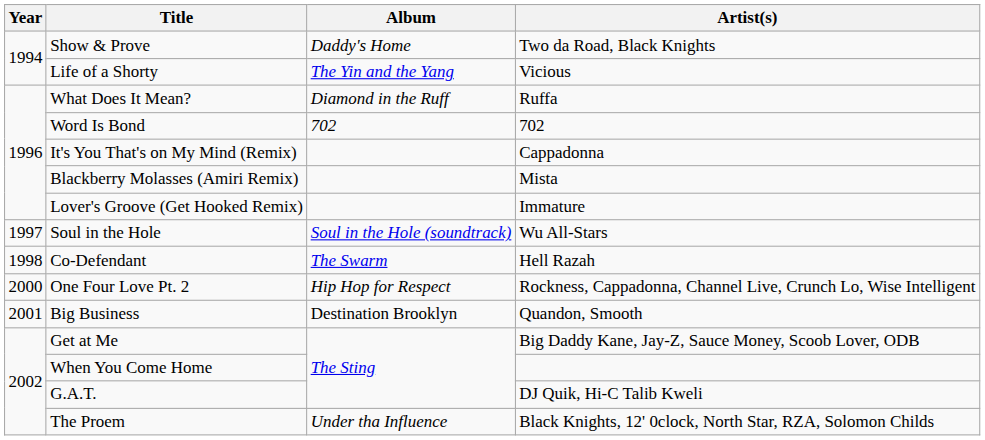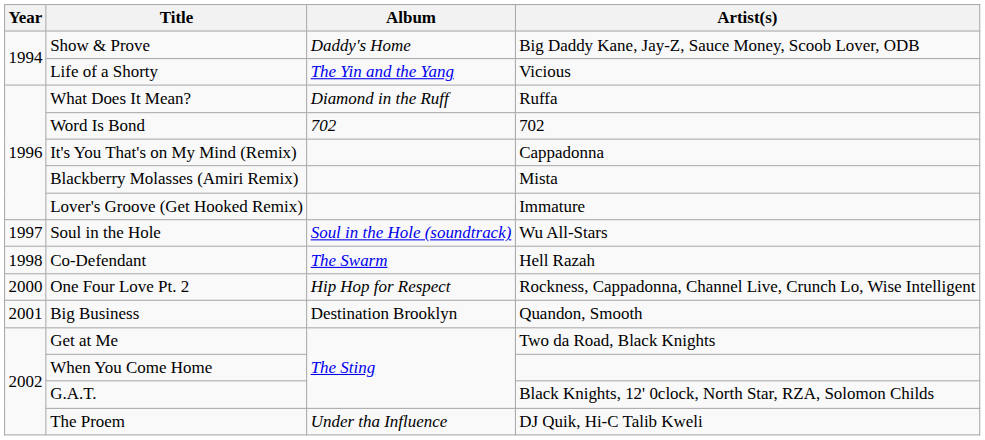Show & Prove | Artist(s): Two da Road, Black Knights -> Big Daddy Kane, Jay-Z, Sauce Money, Scoob Lover, ODB
Get at Me | Artist(s): Big Daddy Kane, Jay-Z, Sauce Money, Scoob Lover, ODB -> Two da Road, Black Knights
G.A.T. | Artist(s): DJ Quik, Hi-C Talib Kweli -> Black Knights, 12' 0clock, North Star, RZA, Solomon Childs
The Proem | Artist(s): Black Knights, 12' 0clock, North Star, RZA, Solomon Childs -> DJ Quik, Hi-C Talib Kweli
